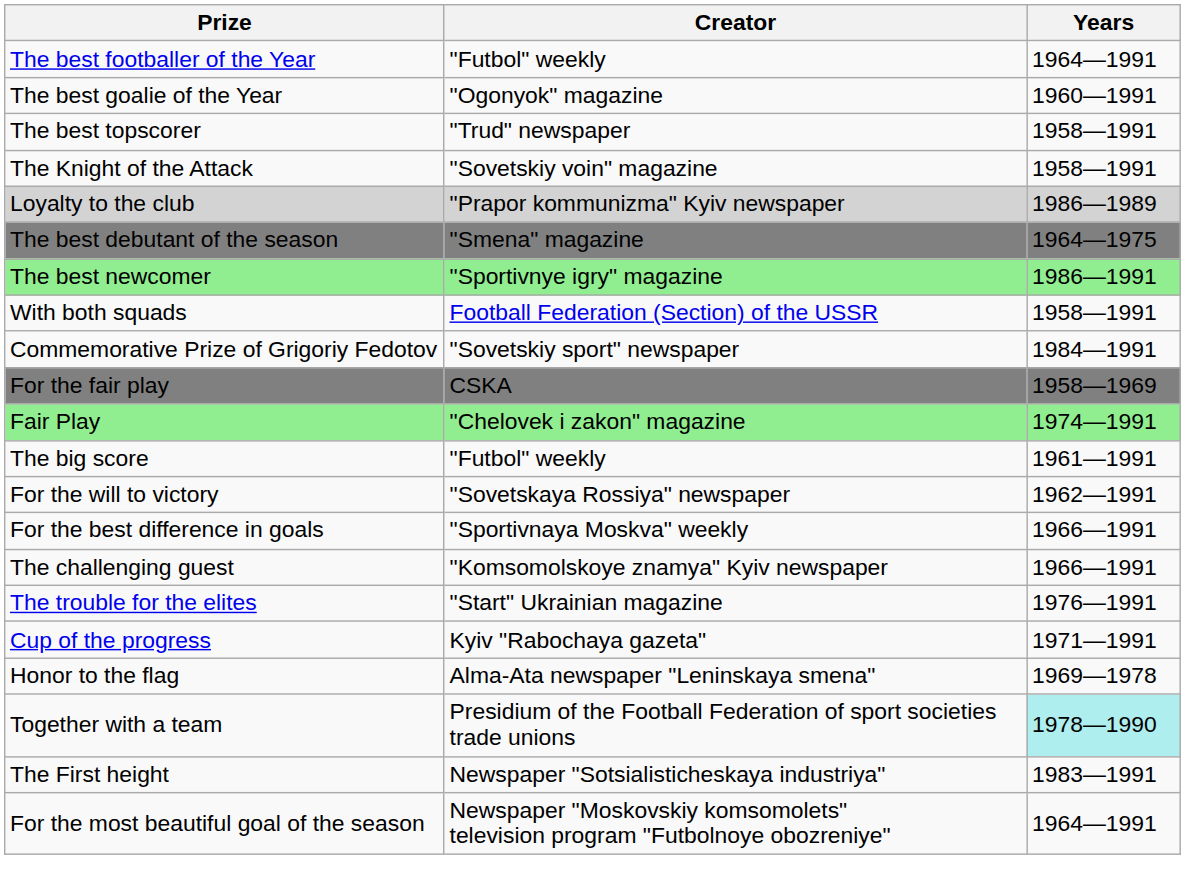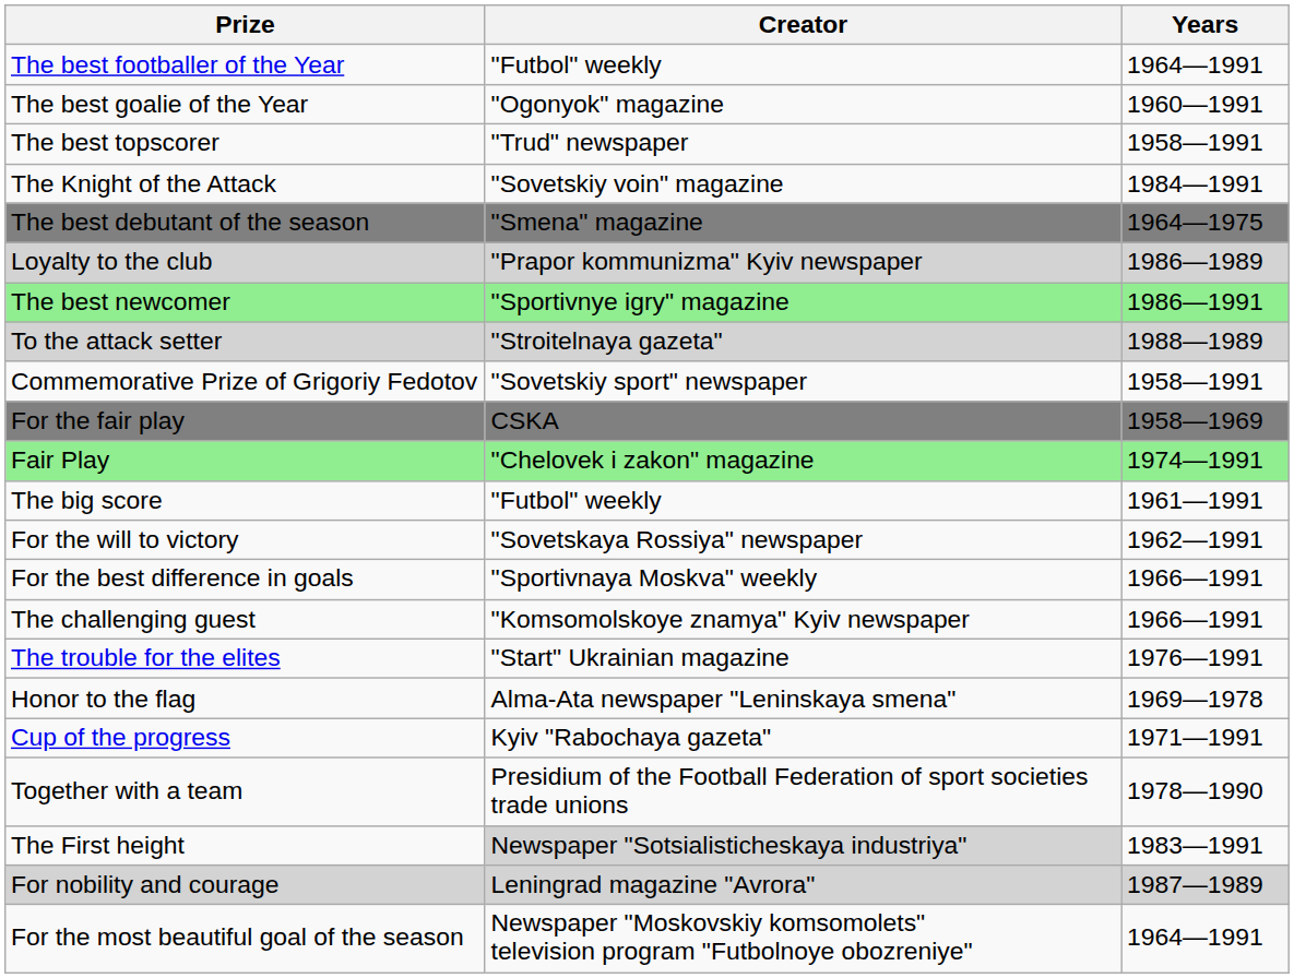The Knight of the Attack | Years: 1958—1991 -> 1984—1991
rows swapped: Loyalty to the club <-> The best debutant of the season
+ row: To the attack setter | "Stroitelnaya gazeta" | 1988—1989
- row: With both squads | Football Federation (Section) of the USSR | 1958—1991
Commemorative Prize of Grigoriy Fedotov | Years: 1984—1991 -> 1958—1991
rows swapped: Honor to the flag <-> Cup of the progress
Together with a team | Years: paleturquoise background -> no background
The First height | Creator: no background -> lightgrey background
+ row: For nobility and courage | Leningrad magazine "Avrora" | 1987—1989
